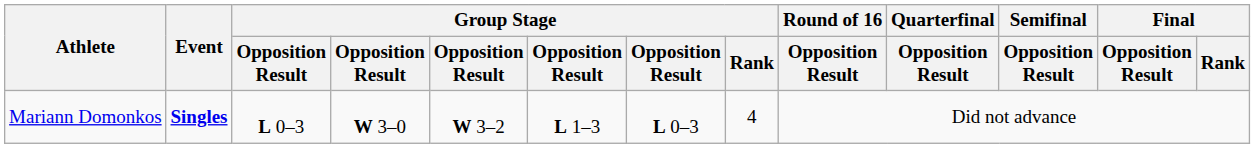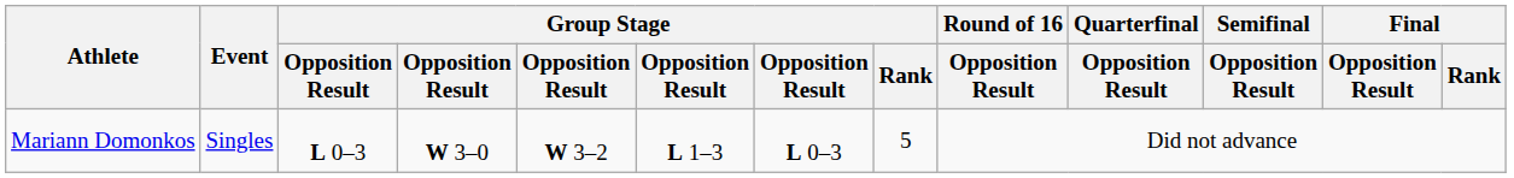Mariann Domonkos | Event: bold -> normal
Mariann Domonkos | Group Stage / Rank: 4 -> 5
